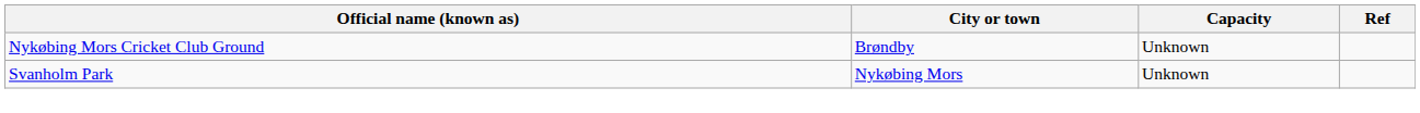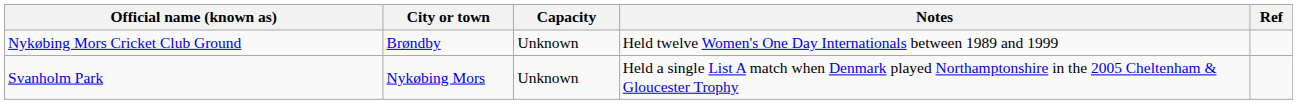+ column: Notes | Held twelve Women's One Day Internationals between 1989 and 1999 | Held a single List A match when Denmark played Northamptonshire in the 2005 Cheltenham & Gloucester Trophy
